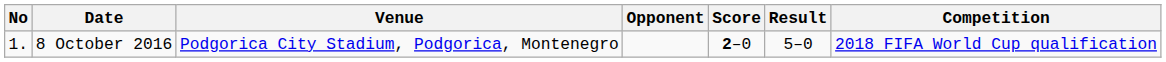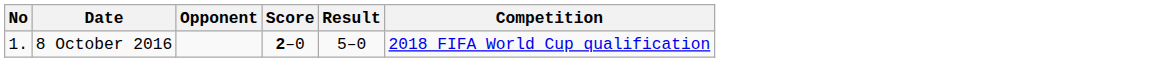- column: Venue | Podgorica City Stadium, Podgorica, Montenegro
